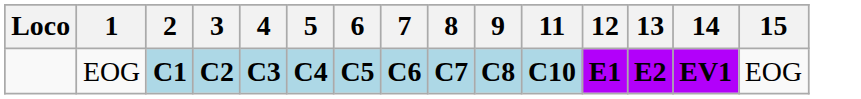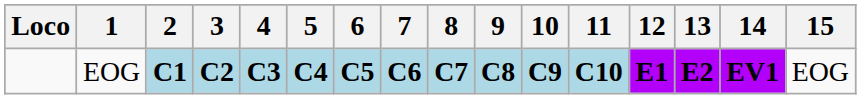+ column: 10 | C9
